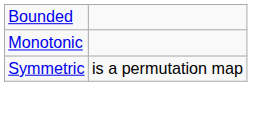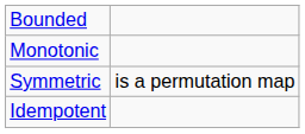+ row: Idempotent
